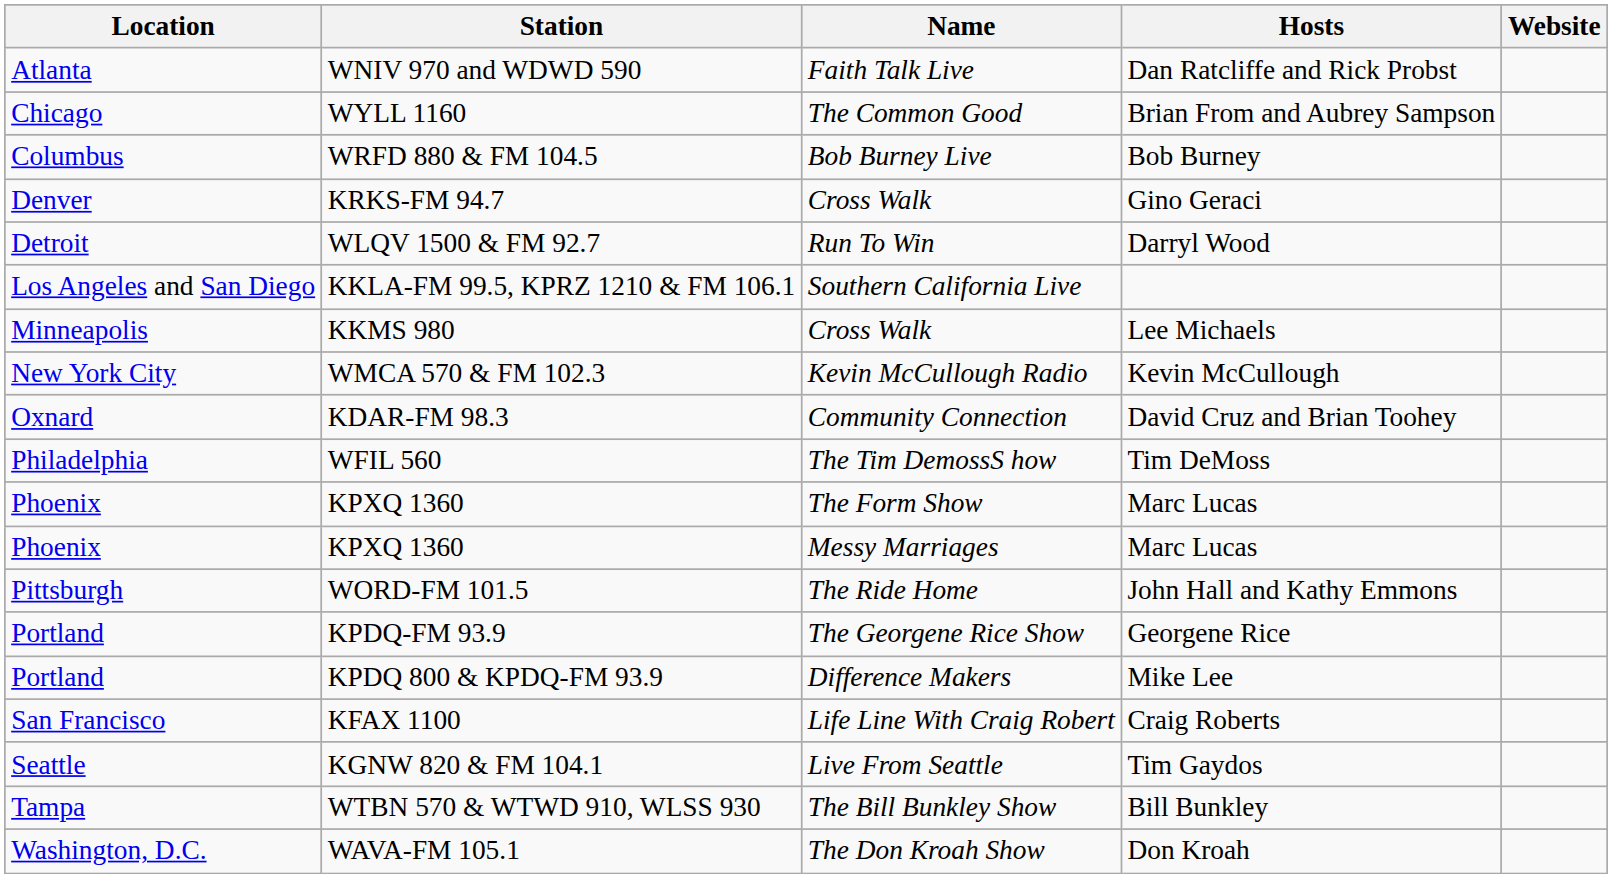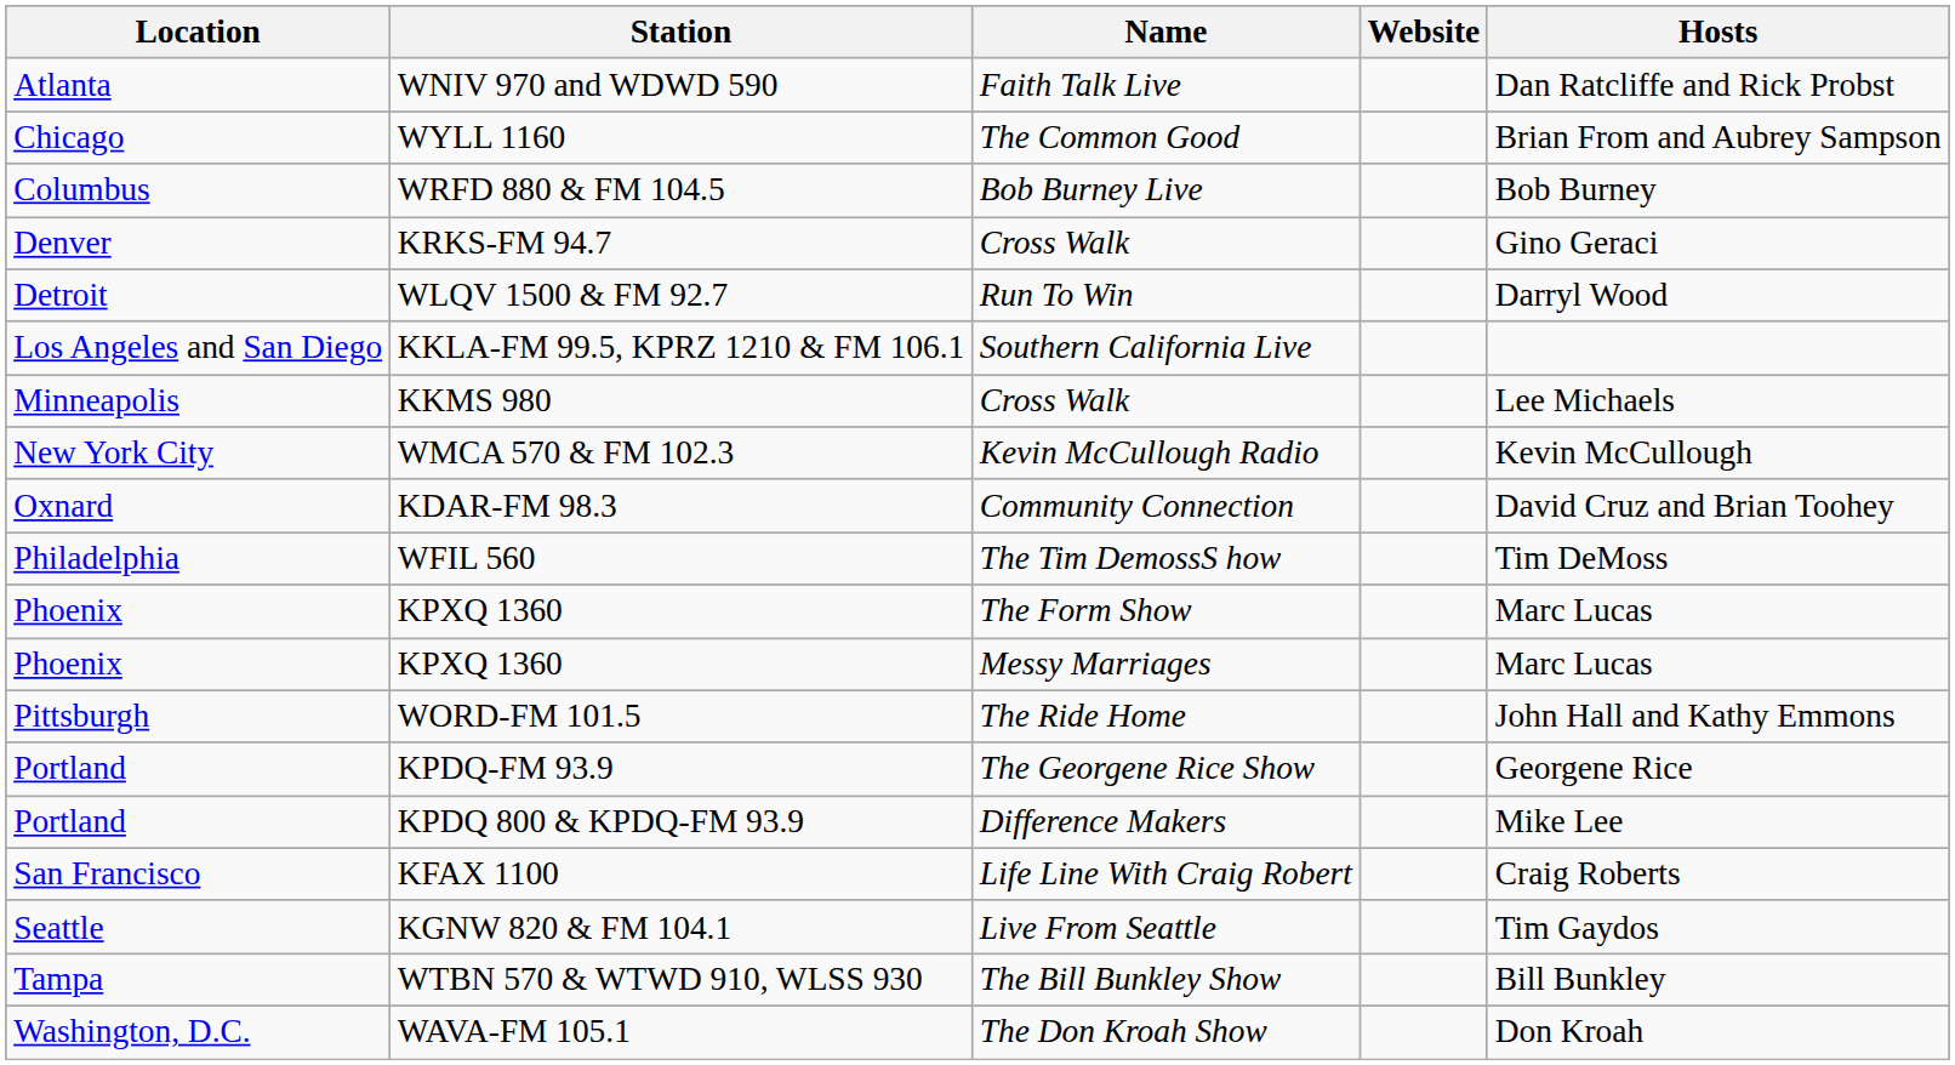columns swapped: Hosts <-> Website
